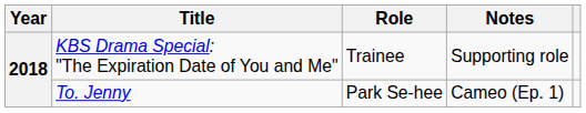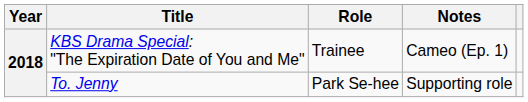KBS Drama Special: "The Expiration Date of You and Me" | Notes: Supporting role -> Cameo (Ep. 1)
To. Jenny | Notes: Cameo (Ep. 1) -> Supporting role
